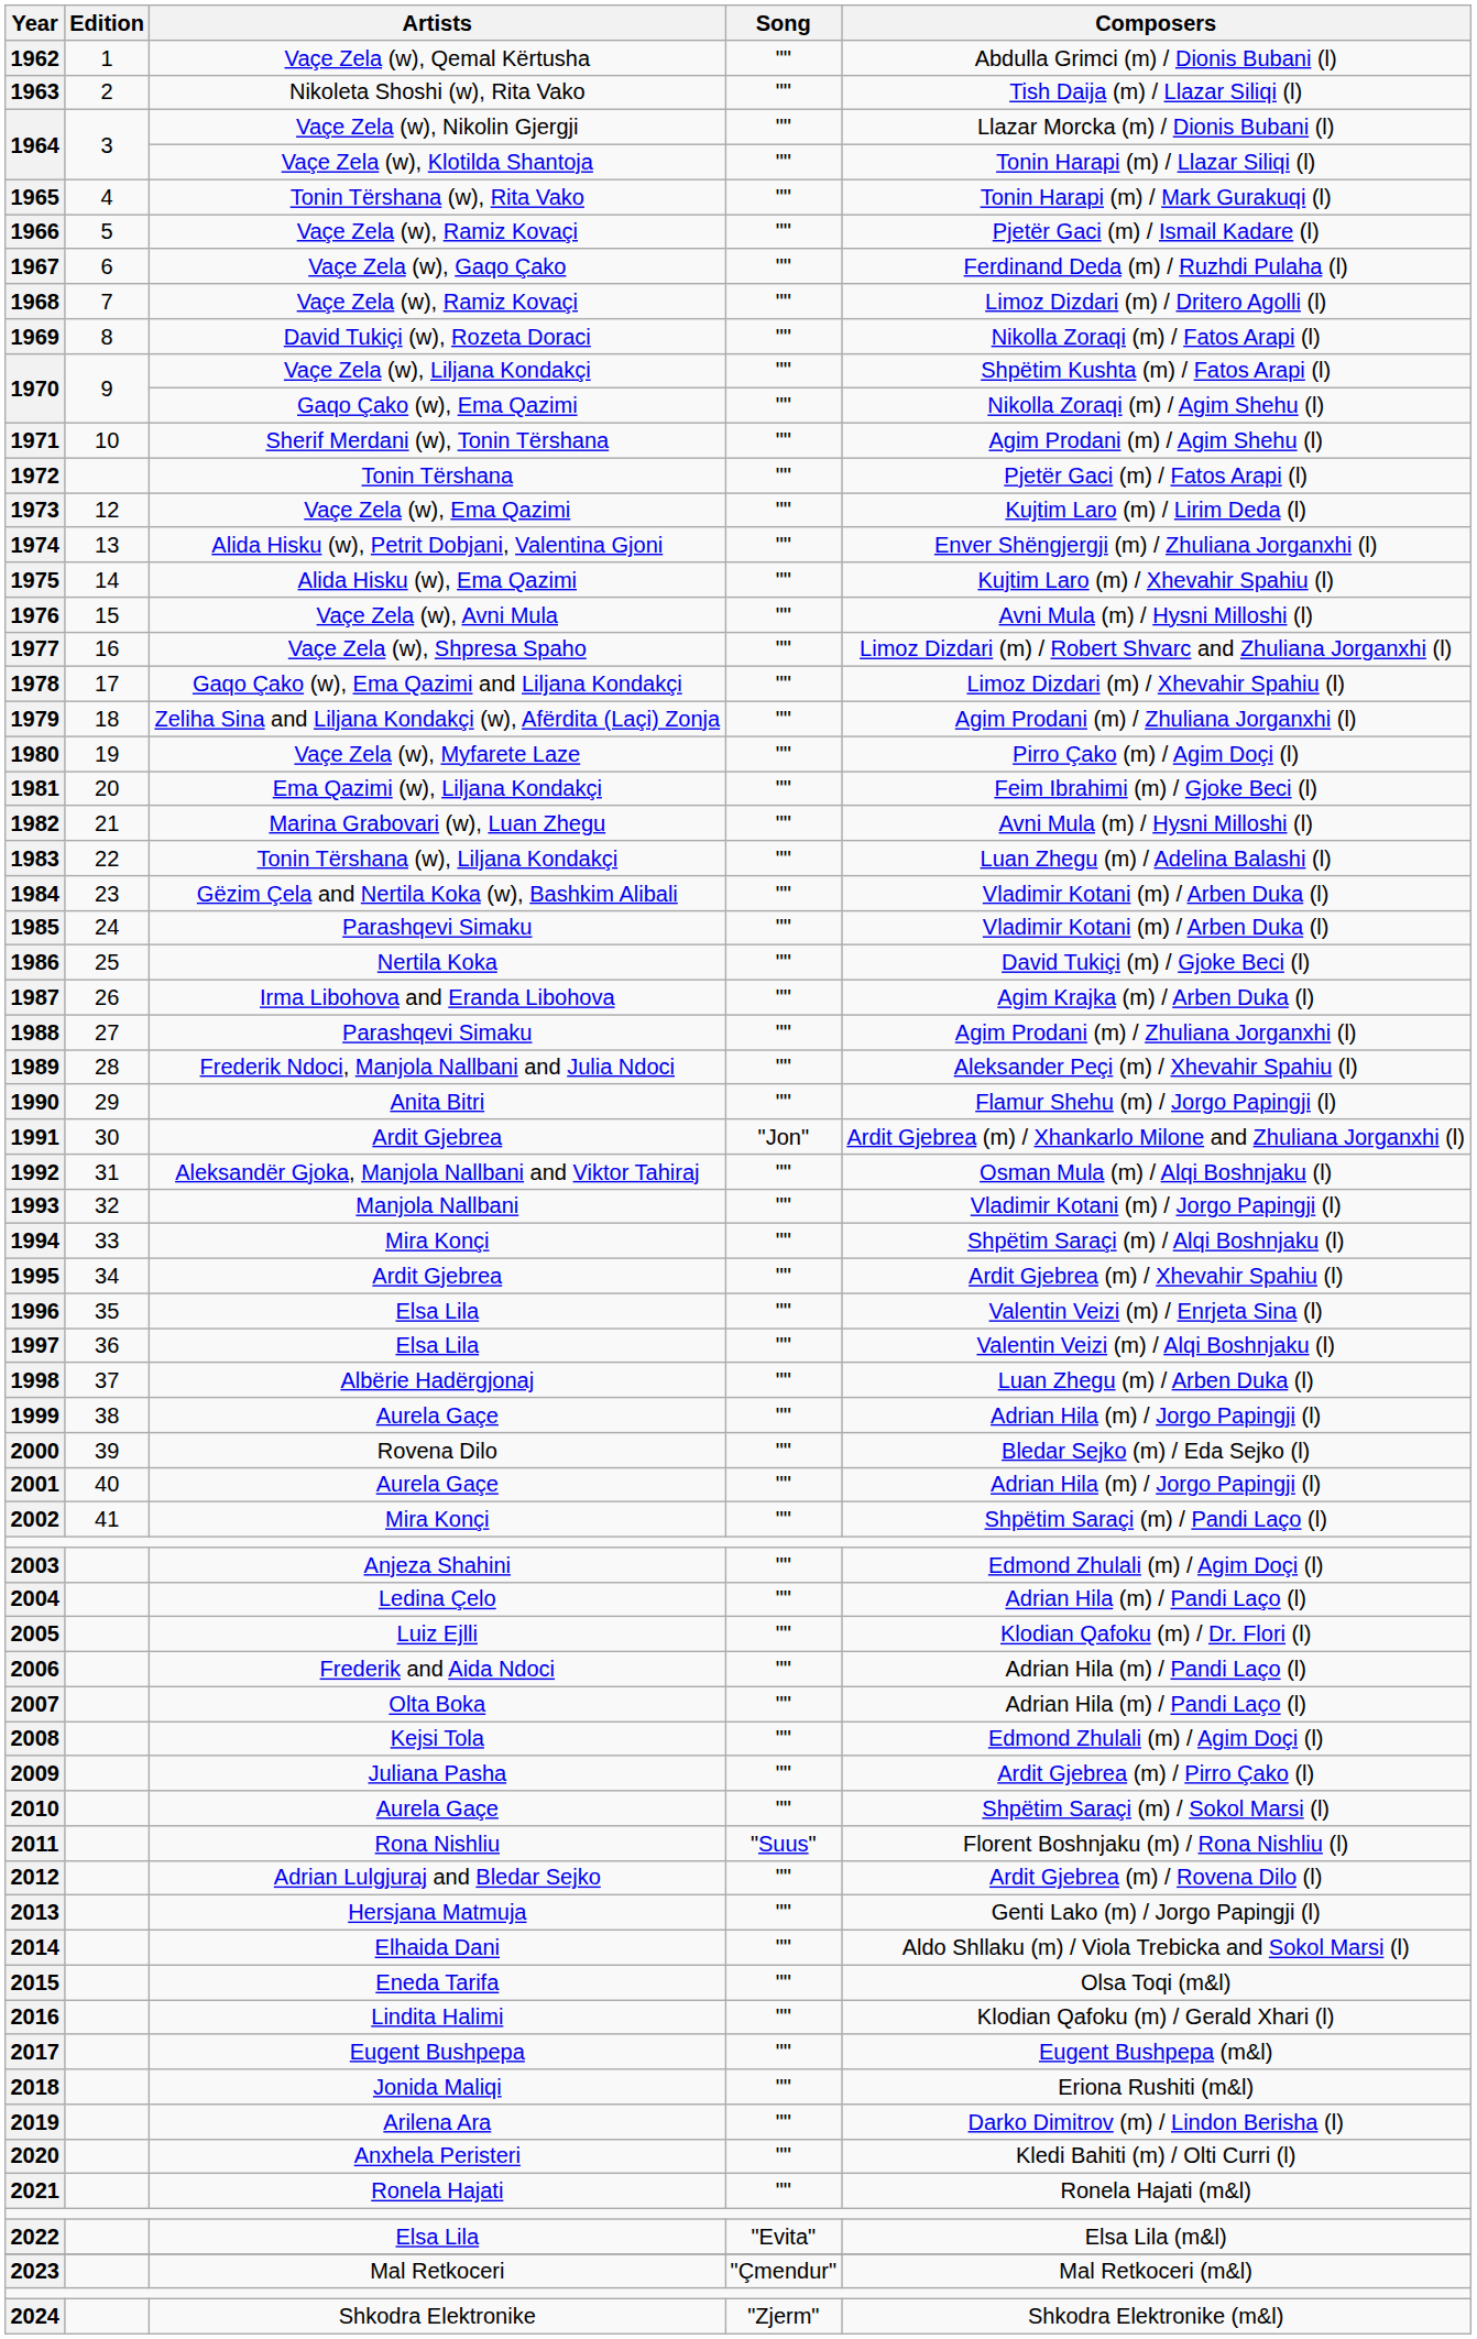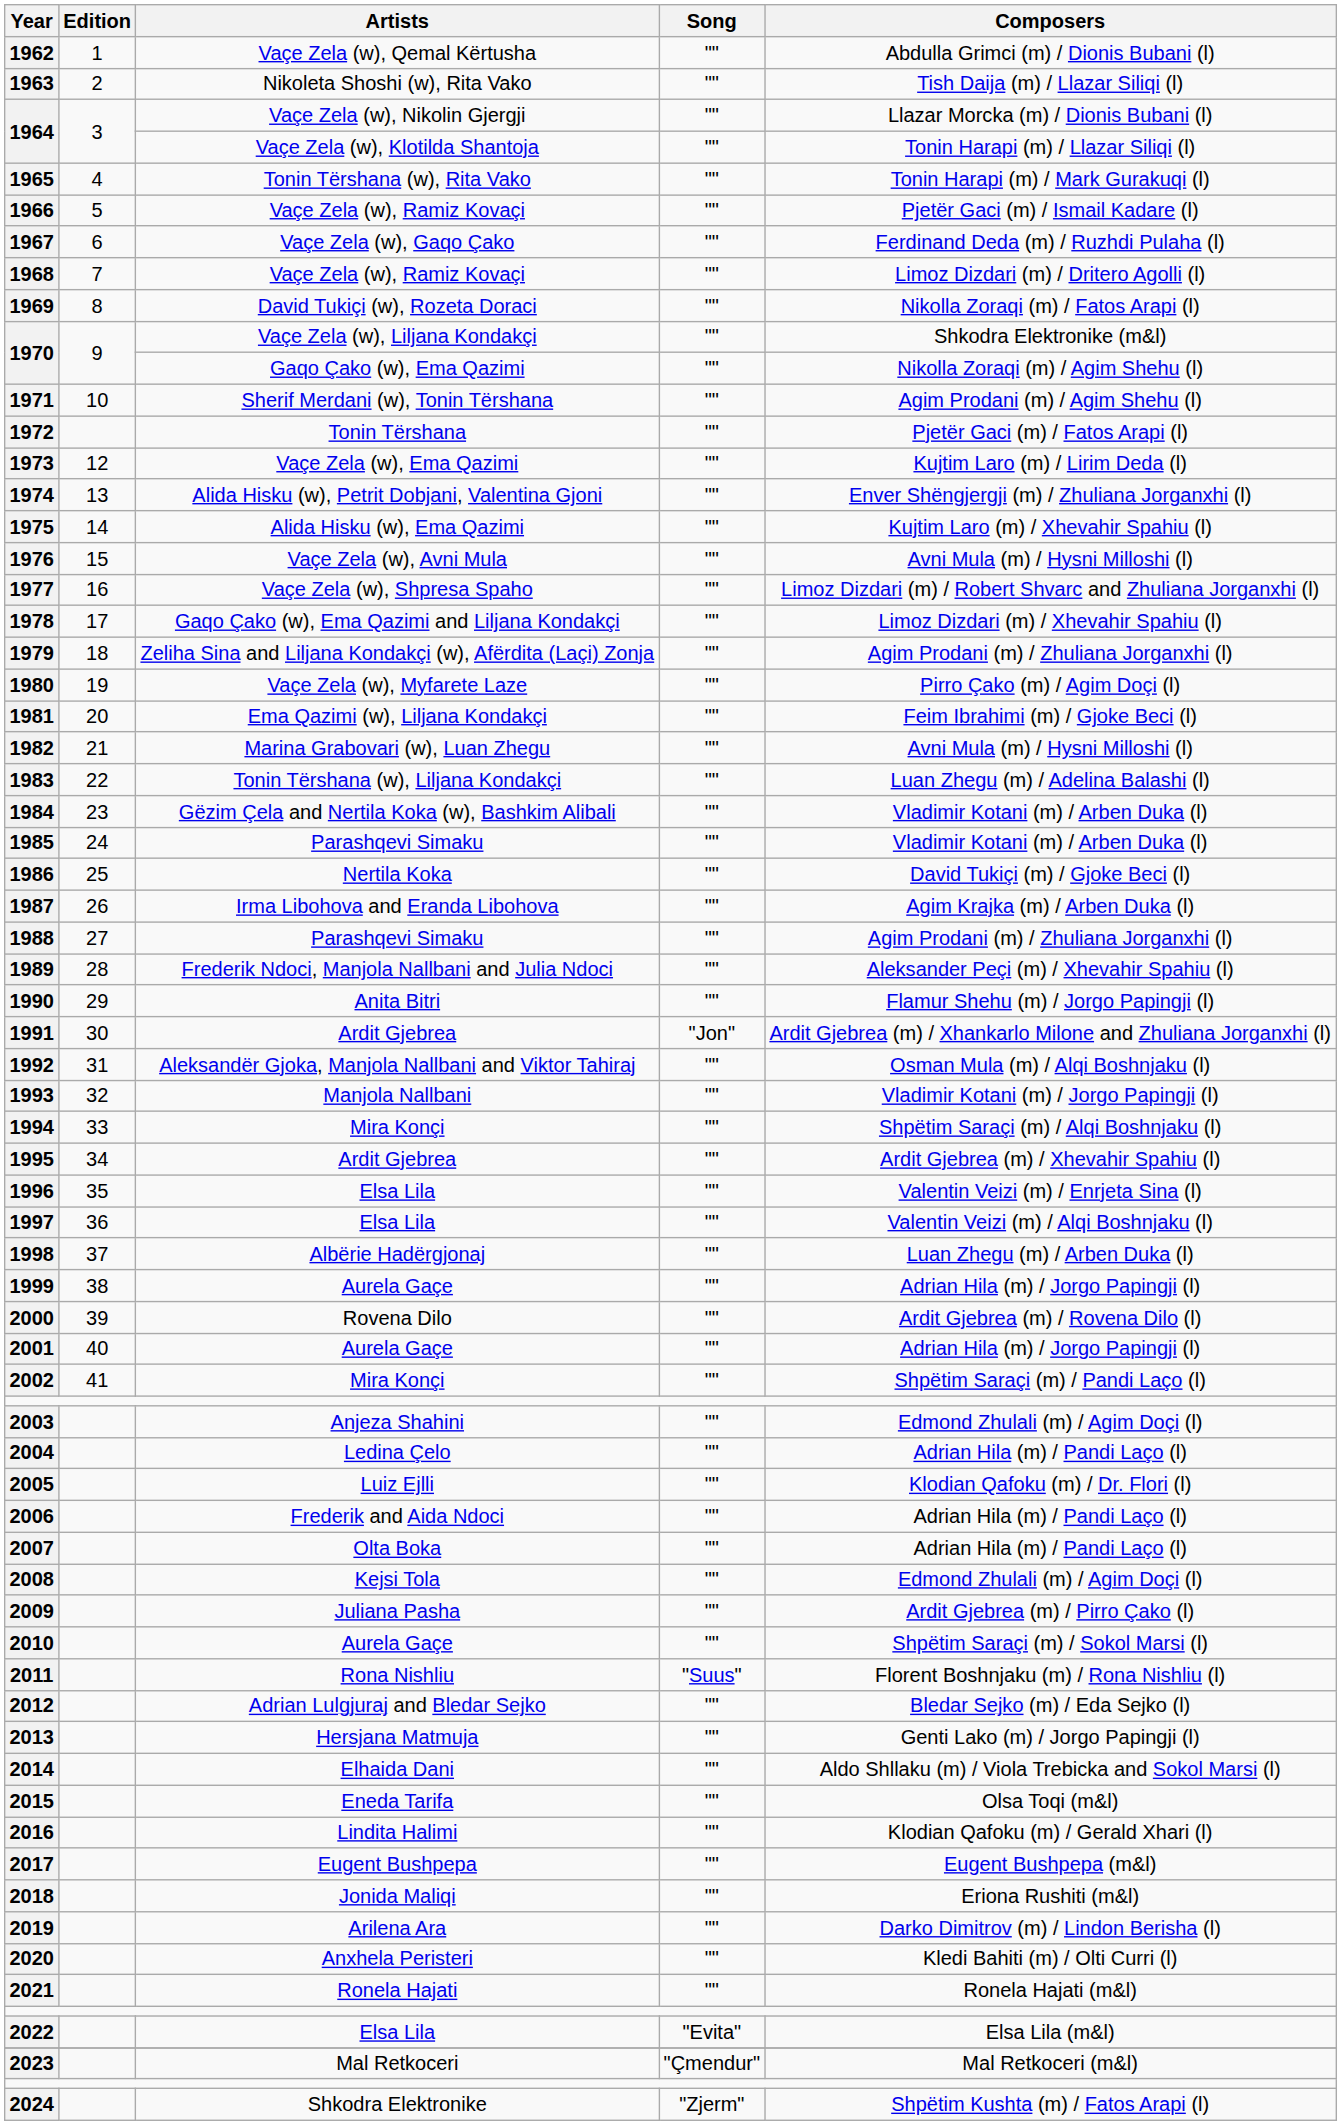1970 / Vaçe Zela (w), Liljana Kondakçi | Composers: Shpëtim Kushta (m) / Fatos Arapi (l) -> Shkodra Elektronike (m&l)
2000 | Composers: Bledar Sejko (m) / Eda Sejko (l) -> Ardit Gjebrea (m) / Rovena Dilo (l)
2012 | Composers: Ardit Gjebrea (m) / Rovena Dilo (l) -> Bledar Sejko (m) / Eda Sejko (l)
2024 | Composers: Shkodra Elektronike (m&l) -> Shpëtim Kushta (m) / Fatos Arapi (l)
